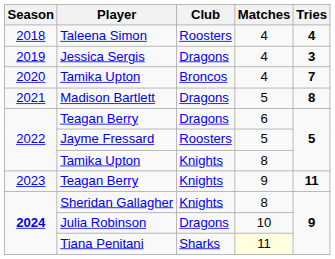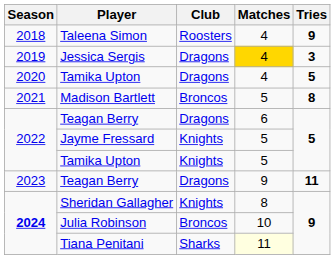Taleena Simon | Tries: 4 -> 9
Jessica Sergis | Matches: no background -> gold background
2020 / Tamika Upton | Club: Broncos -> Dragons
2020 / Tamika Upton | Tries: 7 -> 5
Madison Bartlett | Club: Dragons -> Broncos
Jayme Fressard | Club: Roosters -> Knights
2022 / Tamika Upton | Matches: 8 -> 5
2023 / Teagan Berry | Club: Knights -> Dragons
Julia Robinson | Club: Dragons -> Broncos
